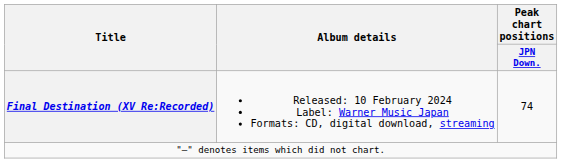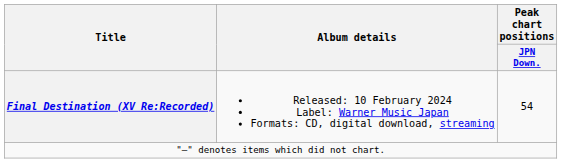Final Destination (XV Re:Recorded) | Peak chart positions / JPN Down.: 74 -> 54
